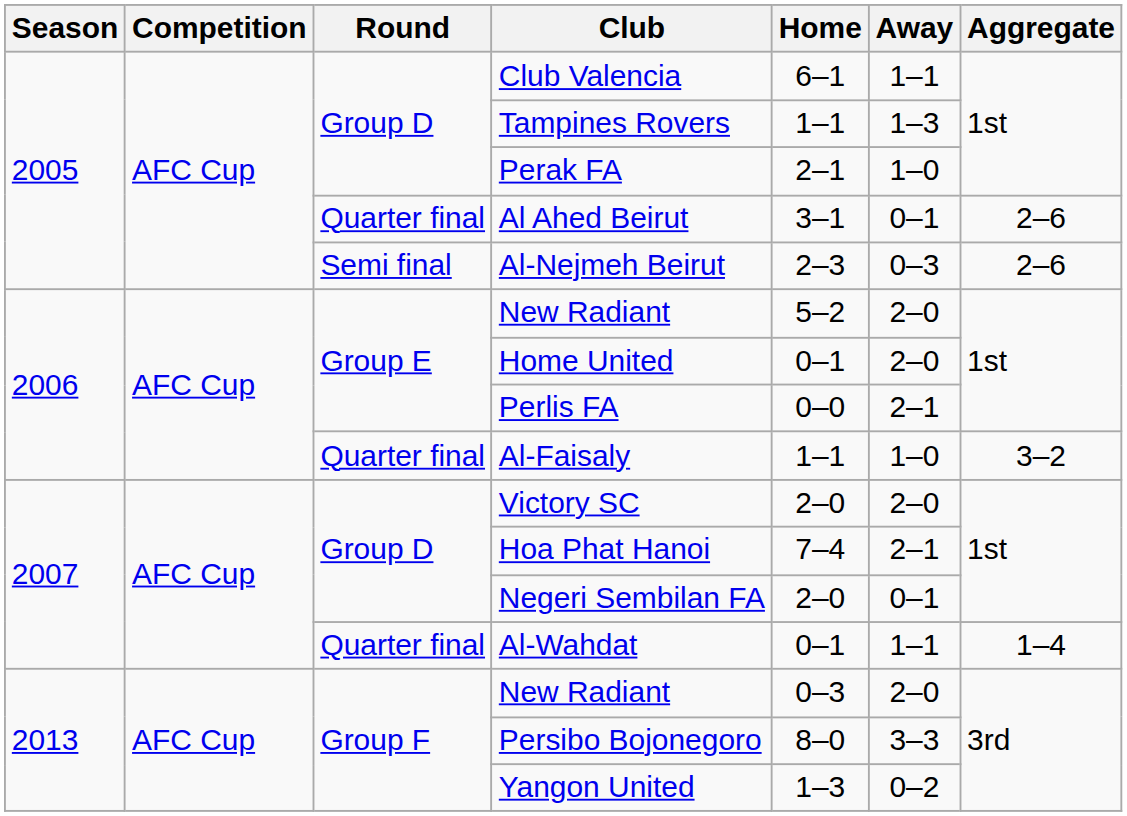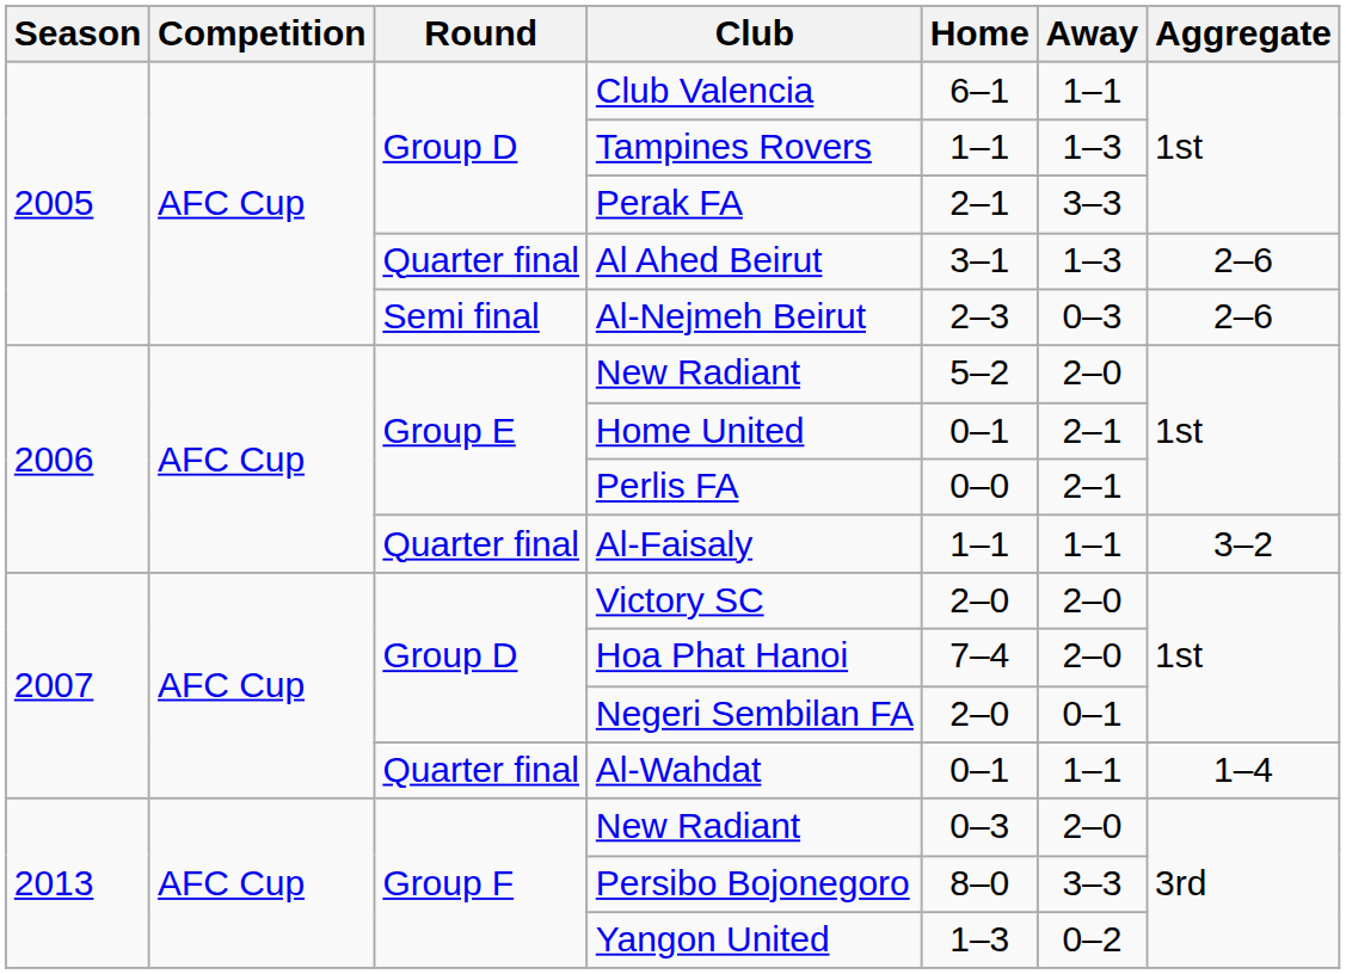Perak FA | Away: 1–0 -> 3–3
Al Ahed Beirut | Away: 0–1 -> 1–3
Home United | Away: 2–0 -> 2–1
Al-Faisaly | Away: 1–0 -> 1–1
Hoa Phat Hanoi | Away: 2–1 -> 2–0
